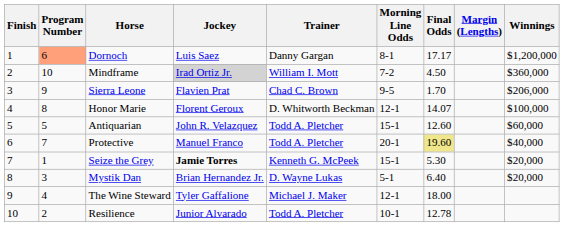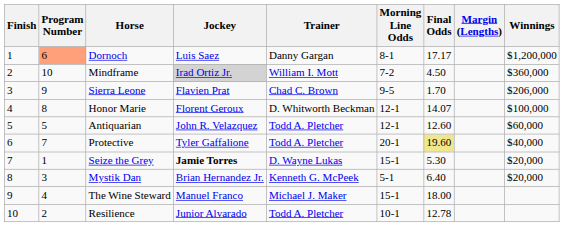Antiquarian | Morning Line Odds: 15-1 -> 12-1
Protective | Jockey: Manuel Franco -> Tyler Gaffalione
Seize the Grey | Trainer: Kenneth G. McPeek -> D. Wayne Lukas
Mystik Dan | Trainer: D. Wayne Lukas -> Kenneth G. McPeek
The Wine Steward | Jockey: Tyler Gaffalione -> Manuel Franco
The Wine Steward | Morning Line Odds: 12-1 -> 15-1
